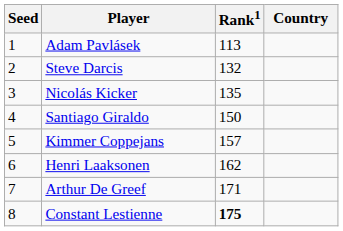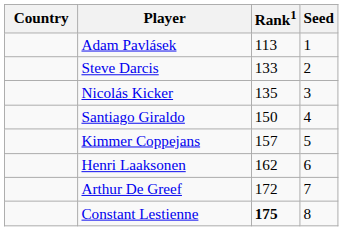columns swapped: Country <-> Seed
Steve Darcis | Rank1: 132 -> 133
Arthur De Greef | Rank1: 171 -> 172
